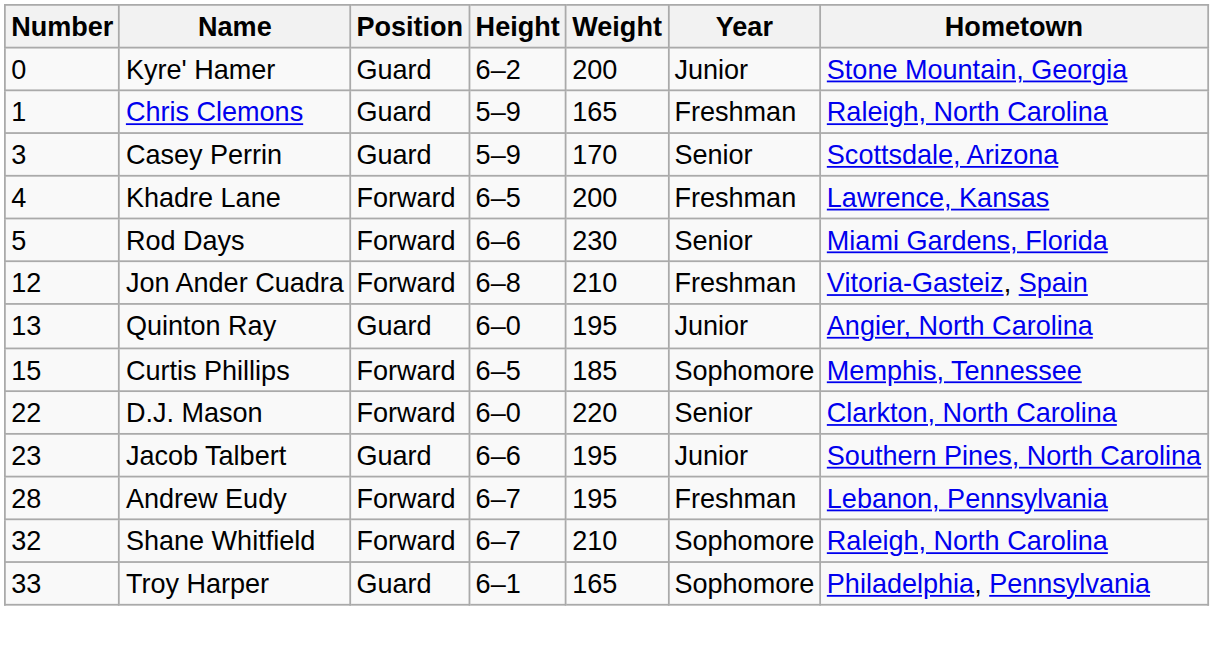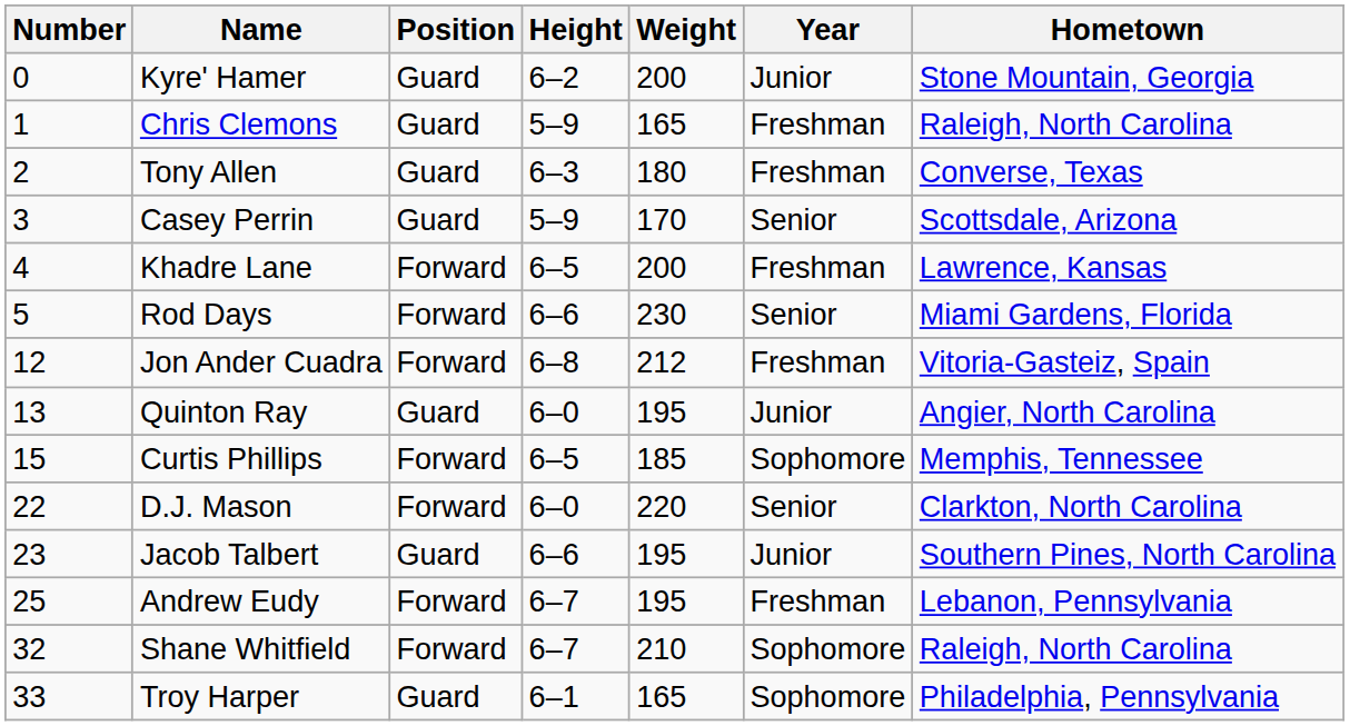+ row: 2 | Tony Allen | Guard | 6–3 | 180 | Freshman | Converse, Texas
Jon Ander Cuadra | Weight: 210 -> 212
Andrew Eudy | Number: 28 -> 25
